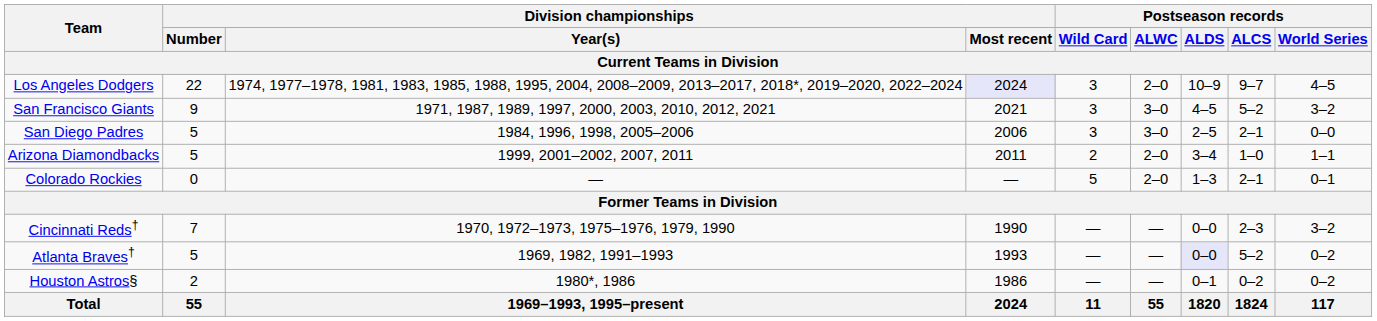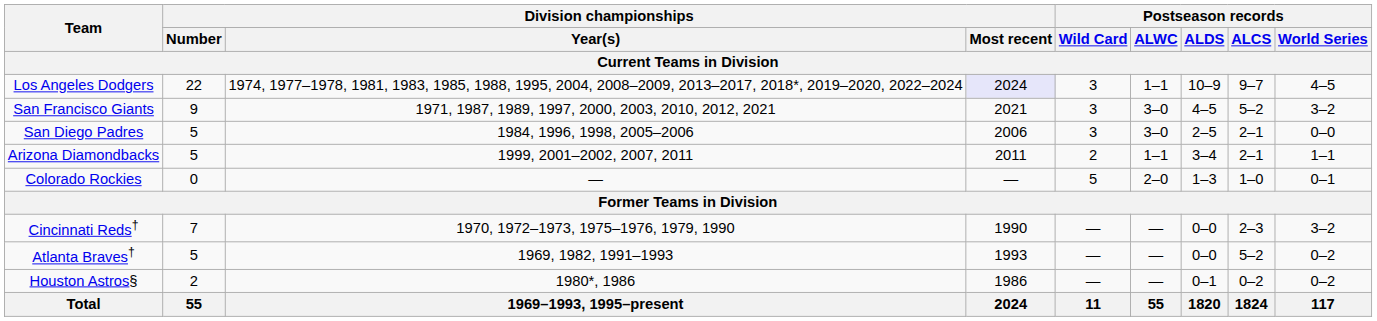Los Angeles Dodgers | Postseason records / ALWC: 2–0 -> 1–1
Arizona Diamondbacks | Postseason records / ALWC: 2–0 -> 1–1
Arizona Diamondbacks | Postseason records / ALCS: 1–0 -> 2–1
Colorado Rockies | Postseason records / ALCS: 2–1 -> 1–0
Atlanta Braves† | Postseason records / ALDS: lavender background -> no background
